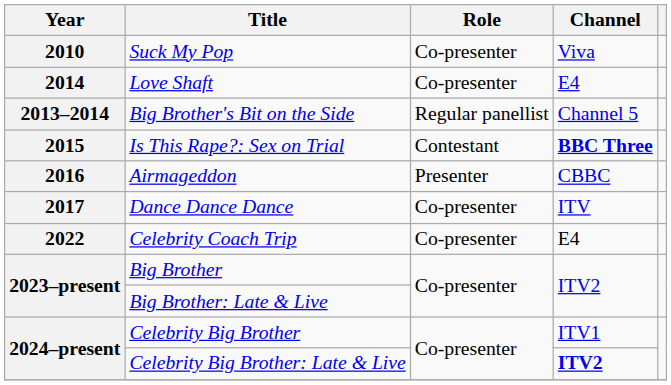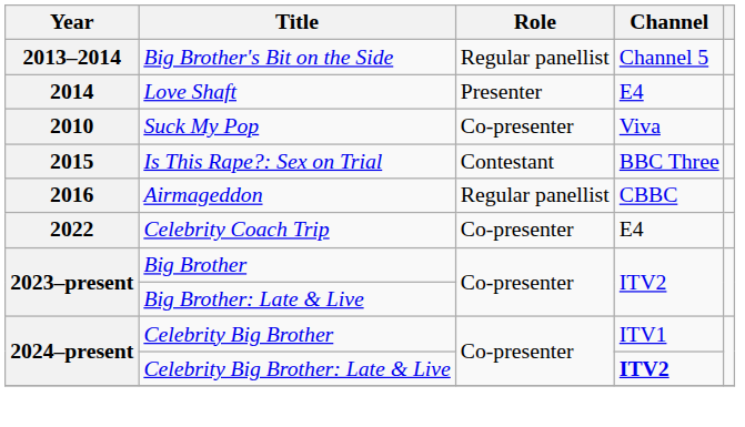rows swapped: Suck My Pop <-> Big Brother's Bit on the Side
Love Shaft | Role: Co-presenter -> Presenter
Is This Rape?: Sex on Trial | Channel: bold -> normal
Airmageddon | Role: Presenter -> Regular panellist
- row: 2017 | Dance Dance Dance | Co-presenter | ITV
